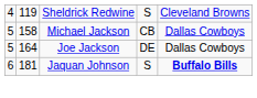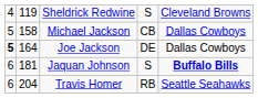Joe Jackson | column 1: normal -> bold
+ row: 6 | 204 | Travis Homer | RB | Seattle Seahawks
